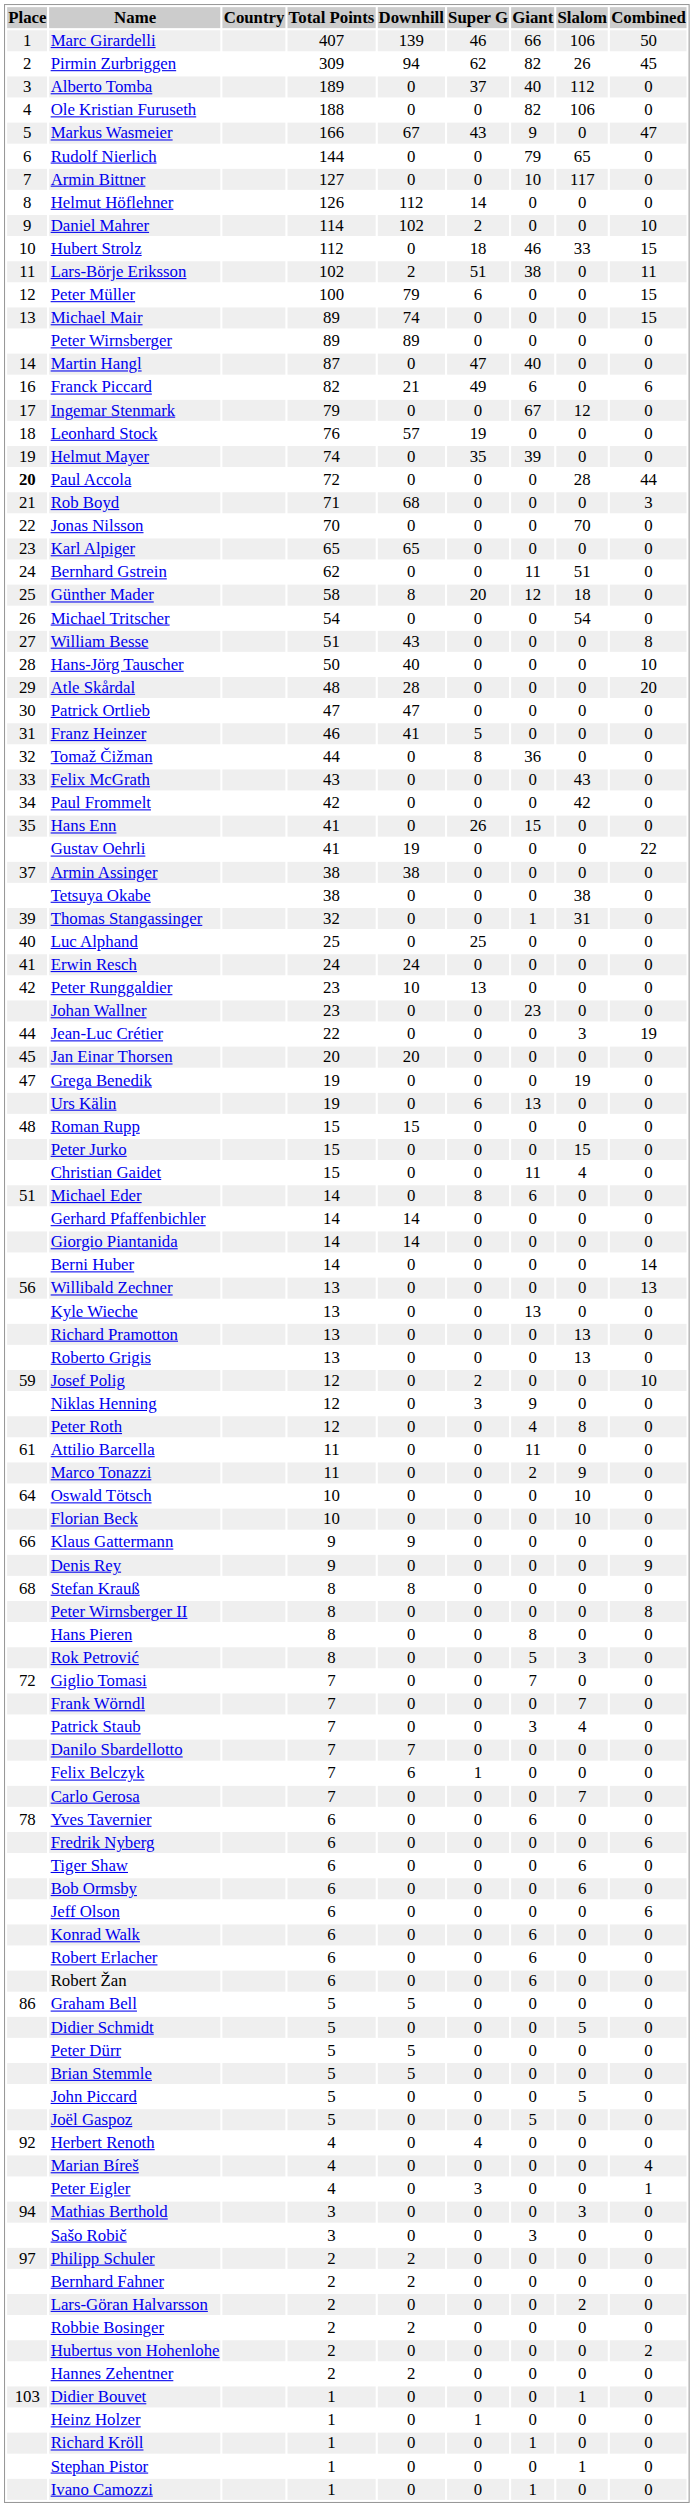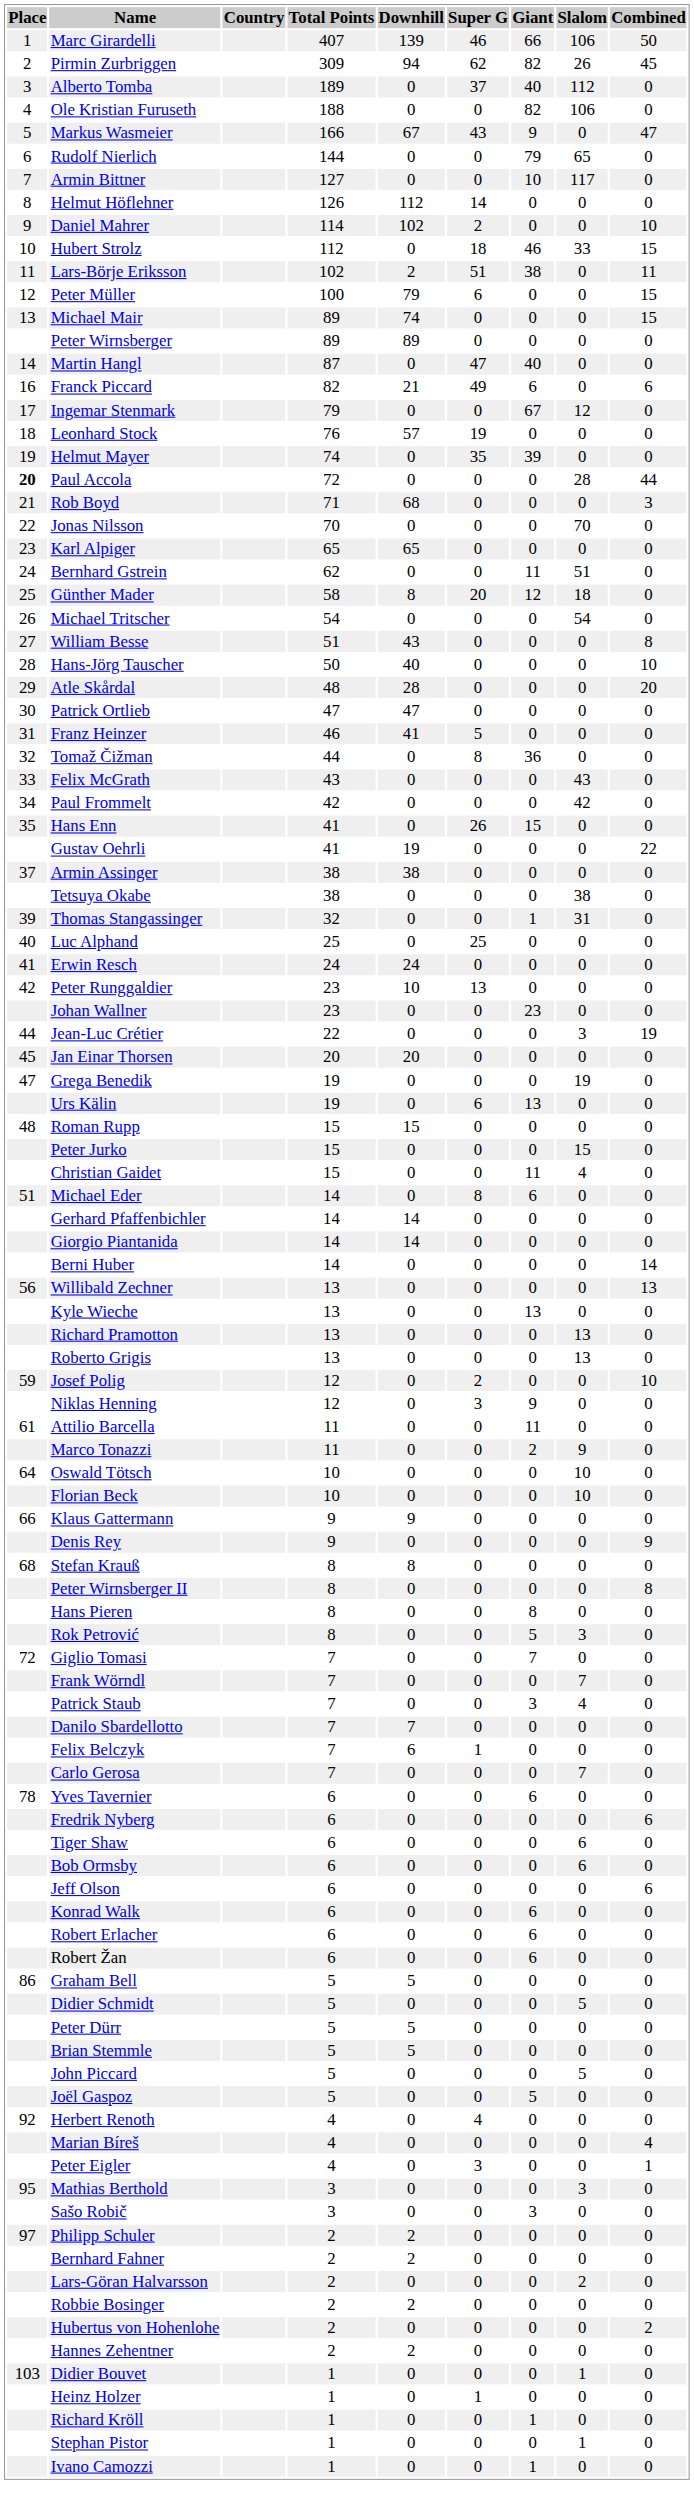- row: Peter Roth | 12 | 0 | 0 | 4 | 8 | 0
Mathias Berthold | Place: 94 -> 95
